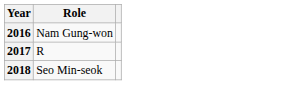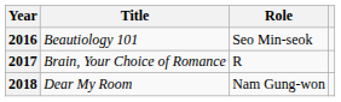+ column: Title | Beautiology 101 | Brain, Your Choice of Romance | Dear My Room
2016 | Role: Nam Gung-won -> Seo Min-seok
2018 | Role: Seo Min-seok -> Nam Gung-won
